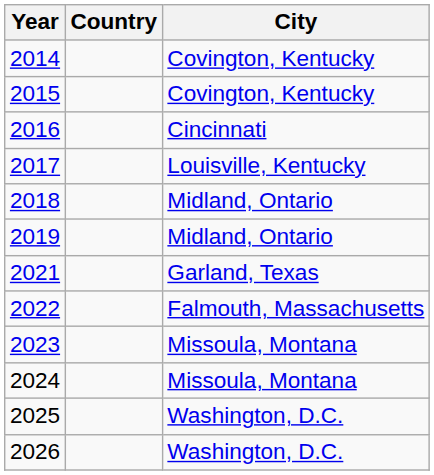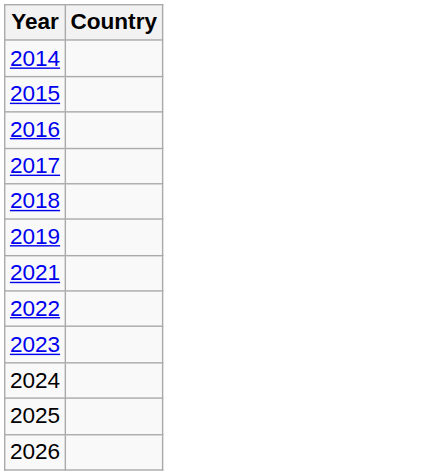- column: City | Covington, Kentucky | Covington, Kentucky | Cincinnati | Louisville, Kentucky | Midland, Ontario | Midland, Ontario | Garland, Texas | Falmouth, Massachusetts | Missoula, Montana | Missoula, Montana | Washington, D.C. | Washington, D.C.
